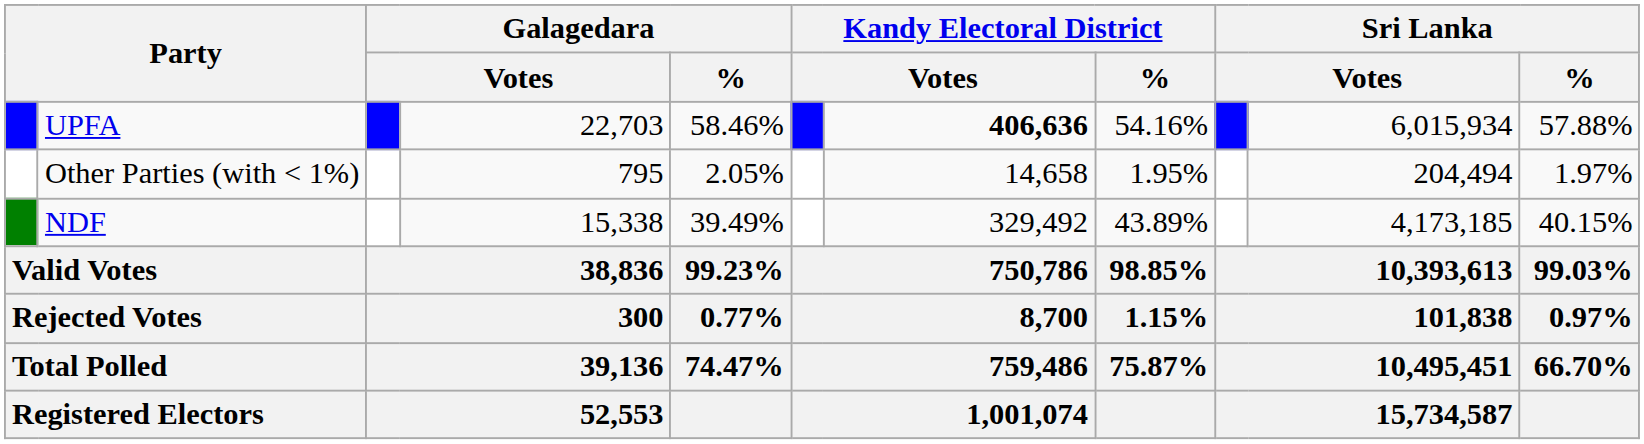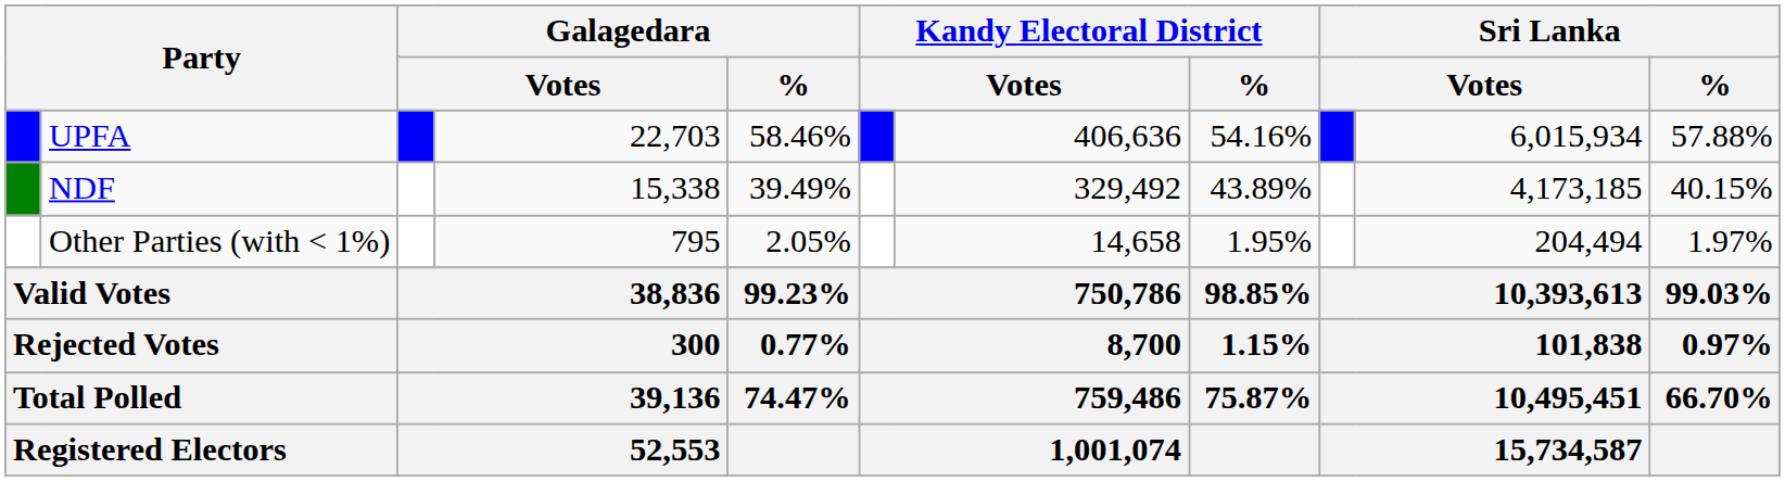UPFA | column 7: bold -> normal
rows swapped: NDF <-> Other Parties (with < 1%)
